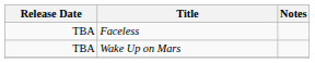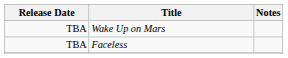rows swapped: Wake Up on Mars <-> Faceless
